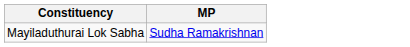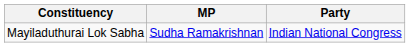+ column: Party | Indian National Congress
